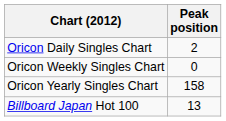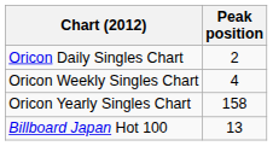Oricon Weekly Singles Chart | Peak position: 0 -> 4
